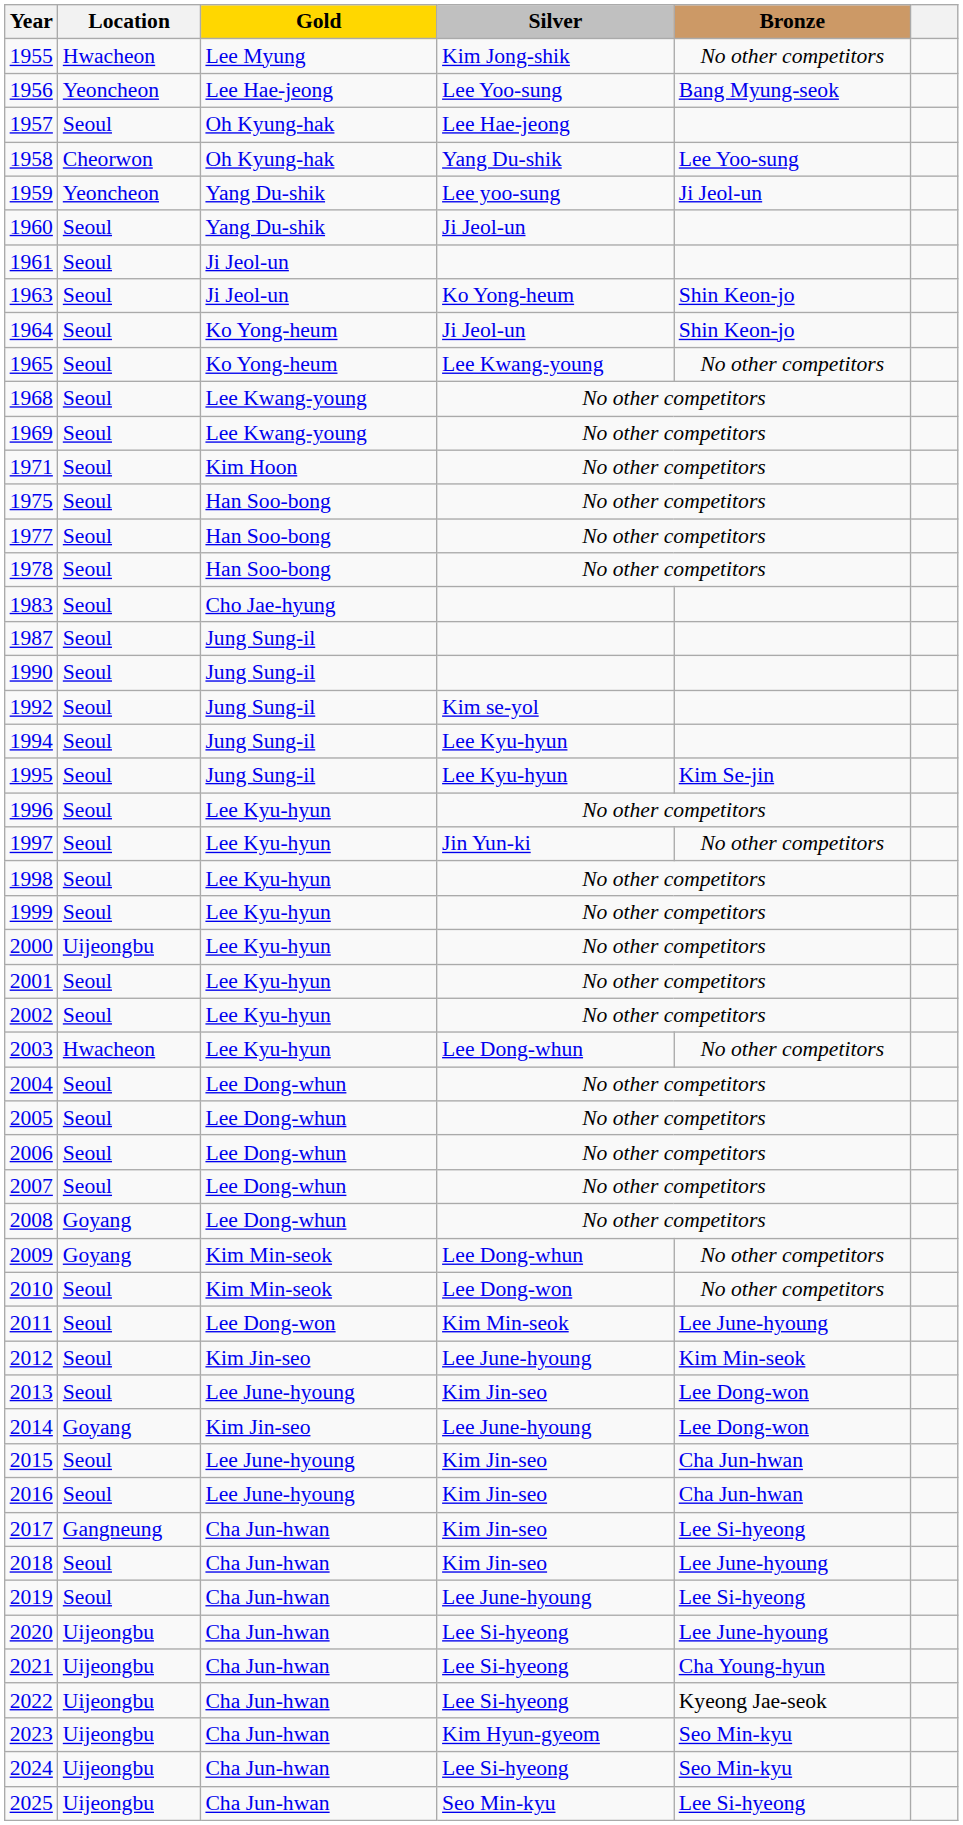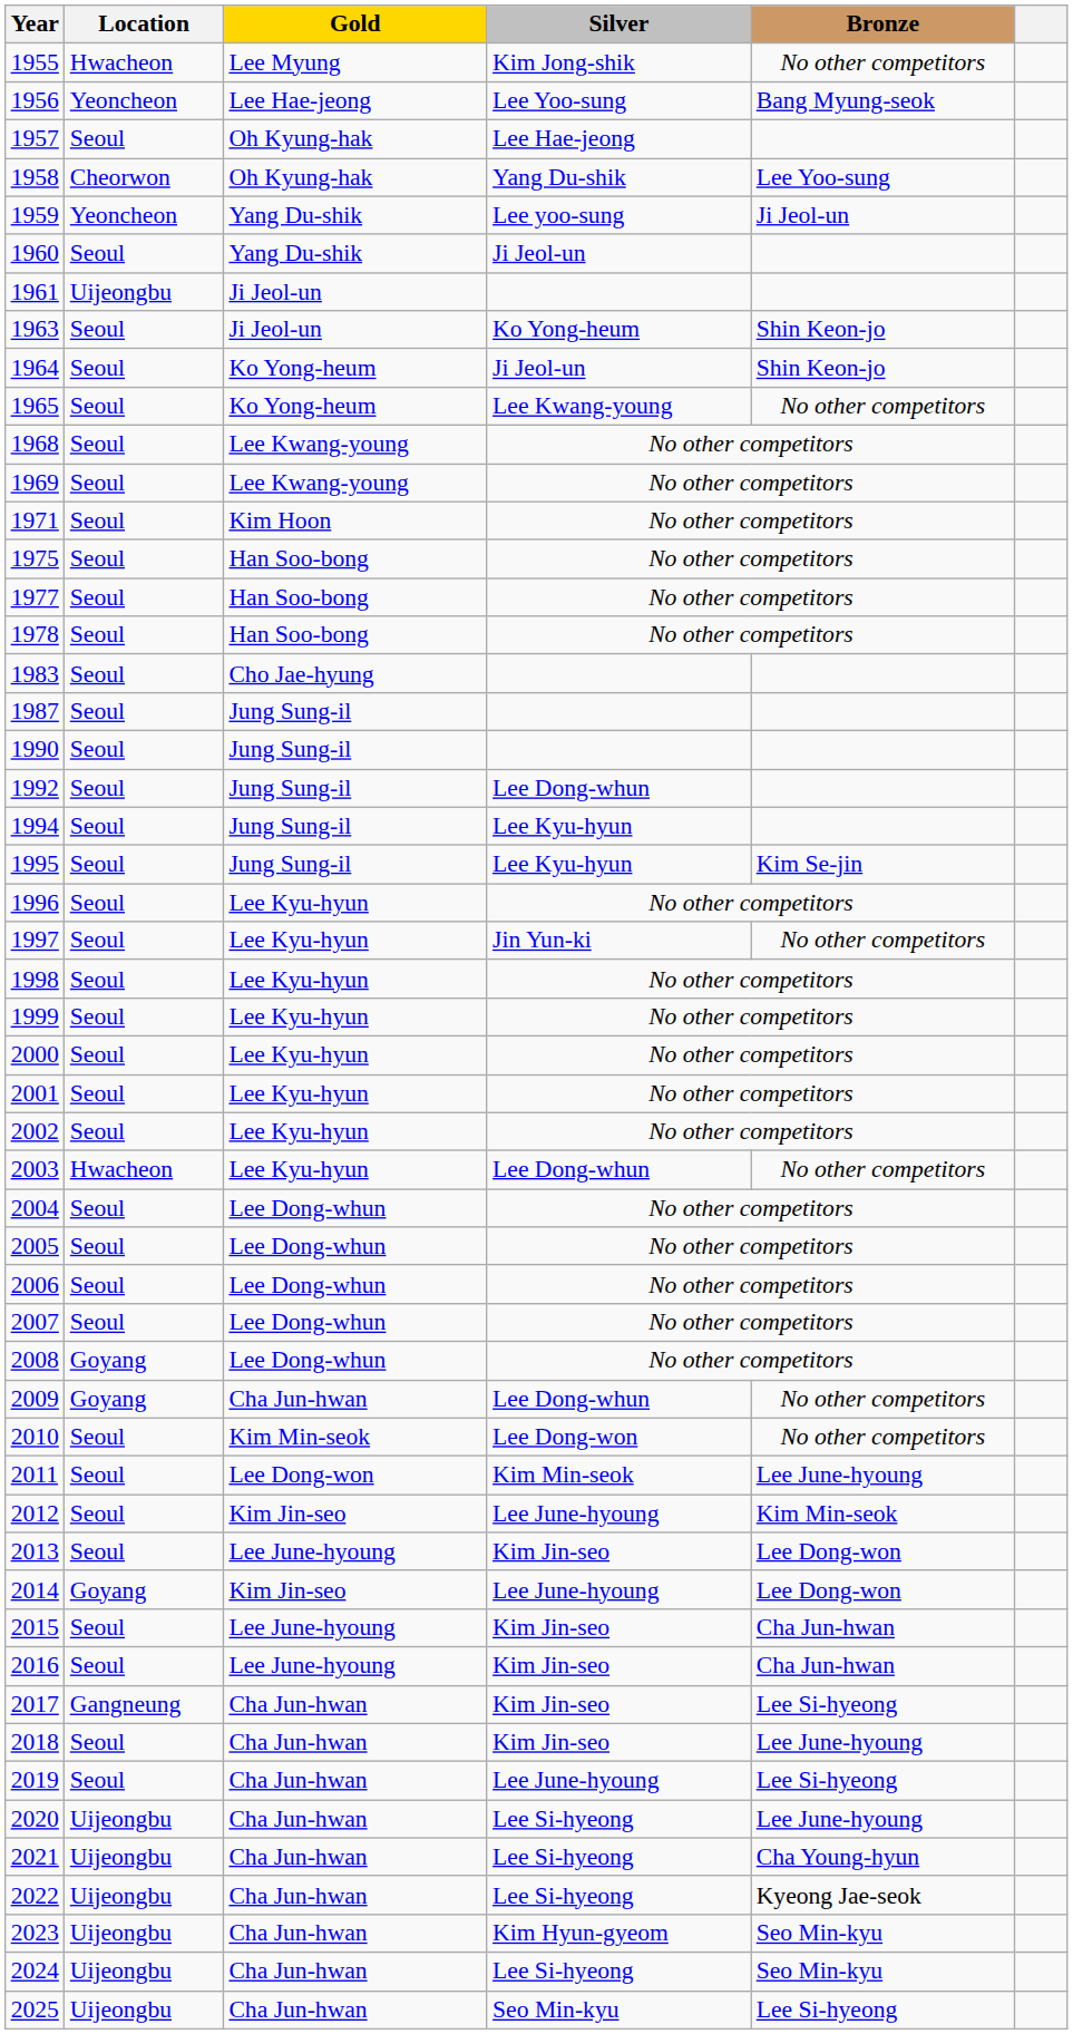1961 | Location: Seoul -> Uijeongbu
1992 | Silver: Kim se-yol -> Lee Dong-whun
2000 | Location: Uijeongbu -> Seoul
2009 | Gold: Kim Min-seok -> Cha Jun-hwan
